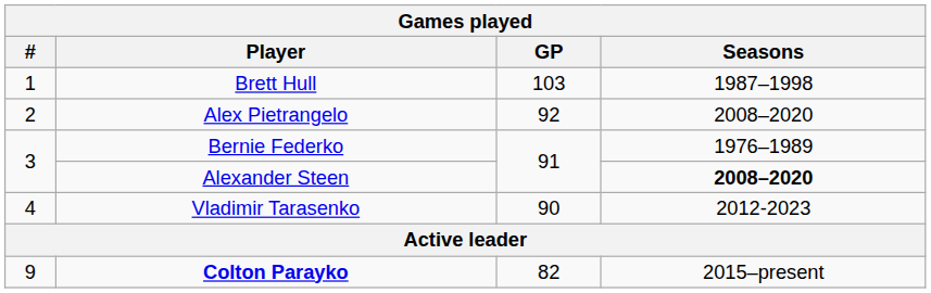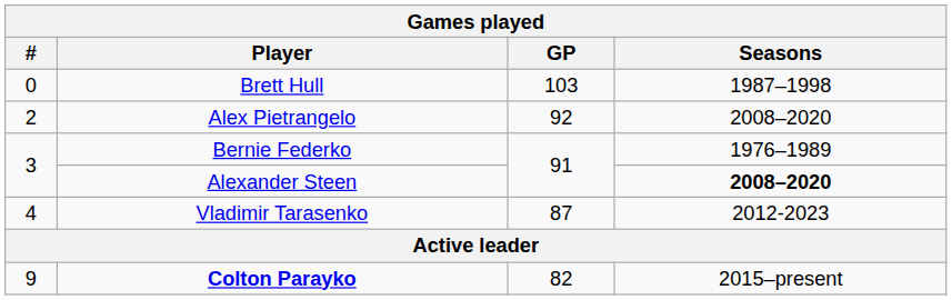Brett Hull | #: 1 -> 0
Vladimir Tarasenko | GP: 90 -> 87
